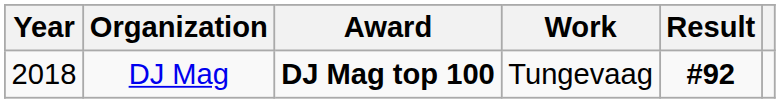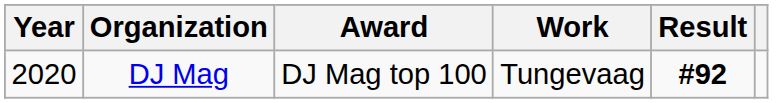DJ Mag | Year: 2018 -> 2020
DJ Mag | Award: bold -> normal
